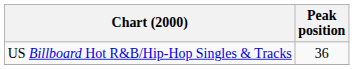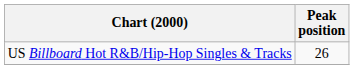US Billboard Hot R&B/Hip-Hop Singles & Tracks | Peak position: 36 -> 26
